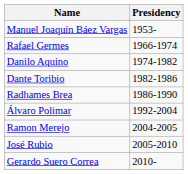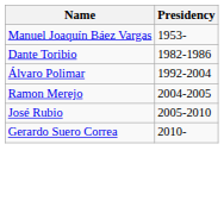- row: Rafael Germes | 1966-1974
- row: Danilo Aquino | 1974-1982
- row: Radhames Brea | 1986-1990
